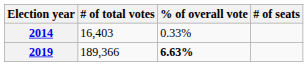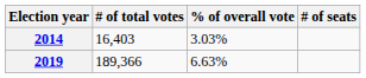2014 | % of overall vote: 0.33% -> 3.03%
2019 | % of overall vote: bold -> normal
